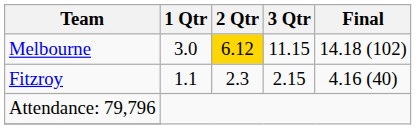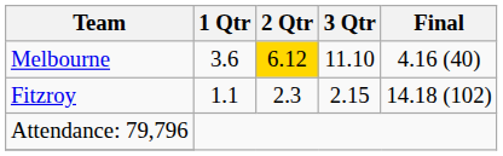Melbourne | 1 Qtr: 3.0 -> 3.6
Melbourne | 3 Qtr: 11.15 -> 11.10
Melbourne | Final: 14.18 (102) -> 4.16 (40)
Fitzroy | Final: 4.16 (40) -> 14.18 (102)
